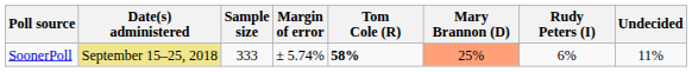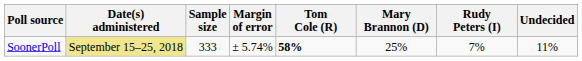SoonerPoll | Mary Brannon (D): lightsalmon background -> no background
SoonerPoll | Rudy Peters (I): 6% -> 7%
